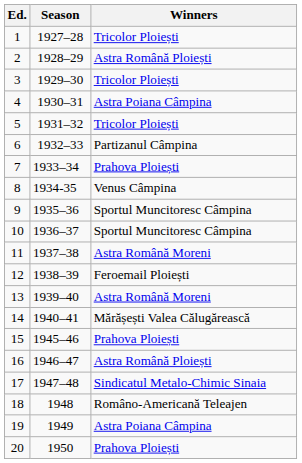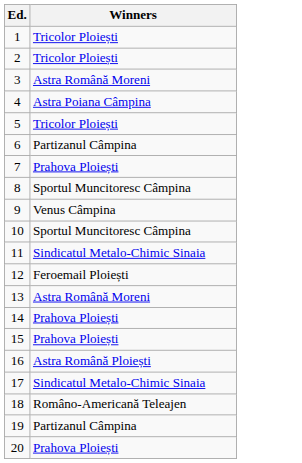- column: Season | 1927–28 | 1928–29 | 1929–30 | 1930–31 | 1931–32 | 1932–33 | 1933–34 | 1934-35 | 1935–36 | 1936–37 | 1937–38 | 1938–39 | 1939–40 | 1940–41 | 1945–46 | 1946–47 | 1947–48 | 1948 | 1949 | 1950
2 | Winners: Astra Română Ploiești -> Tricolor Ploiești
3 | Winners: Tricolor Ploiești -> Astra Română Moreni
8 | Winners: Venus Câmpina -> Sportul Muncitoresc Câmpina
9 | Winners: Sportul Muncitoresc Câmpina -> Venus Câmpina
11 | Winners: Astra Română Moreni -> Sindicatul Metalo-Chimic Sinaia
14 | Winners: Mărășești Valea Călugărească -> Prahova Ploiești
19 | Winners: Astra Poiana Câmpina -> Partizanul Câmpina
